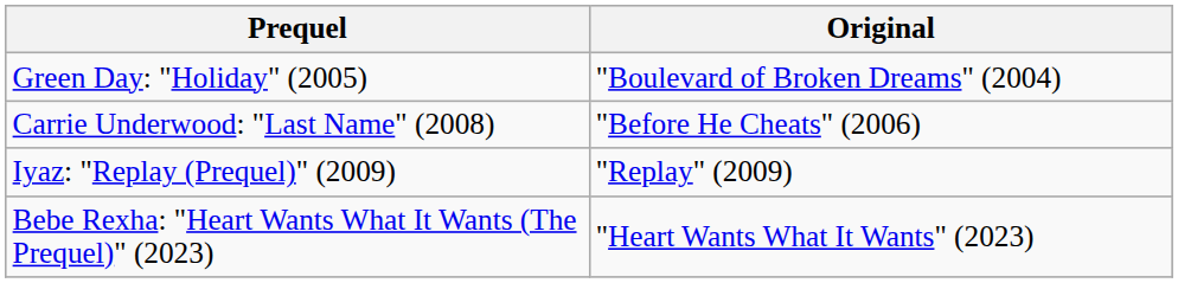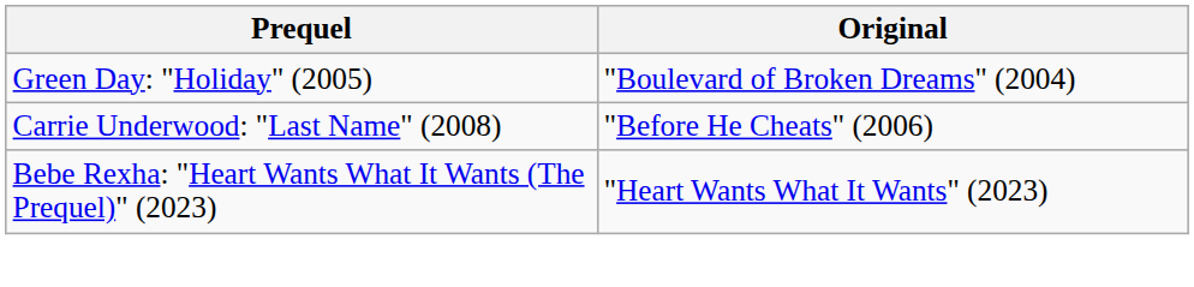- row: Iyaz: "Replay (Prequel)" (2009) | "Replay" (2009)
